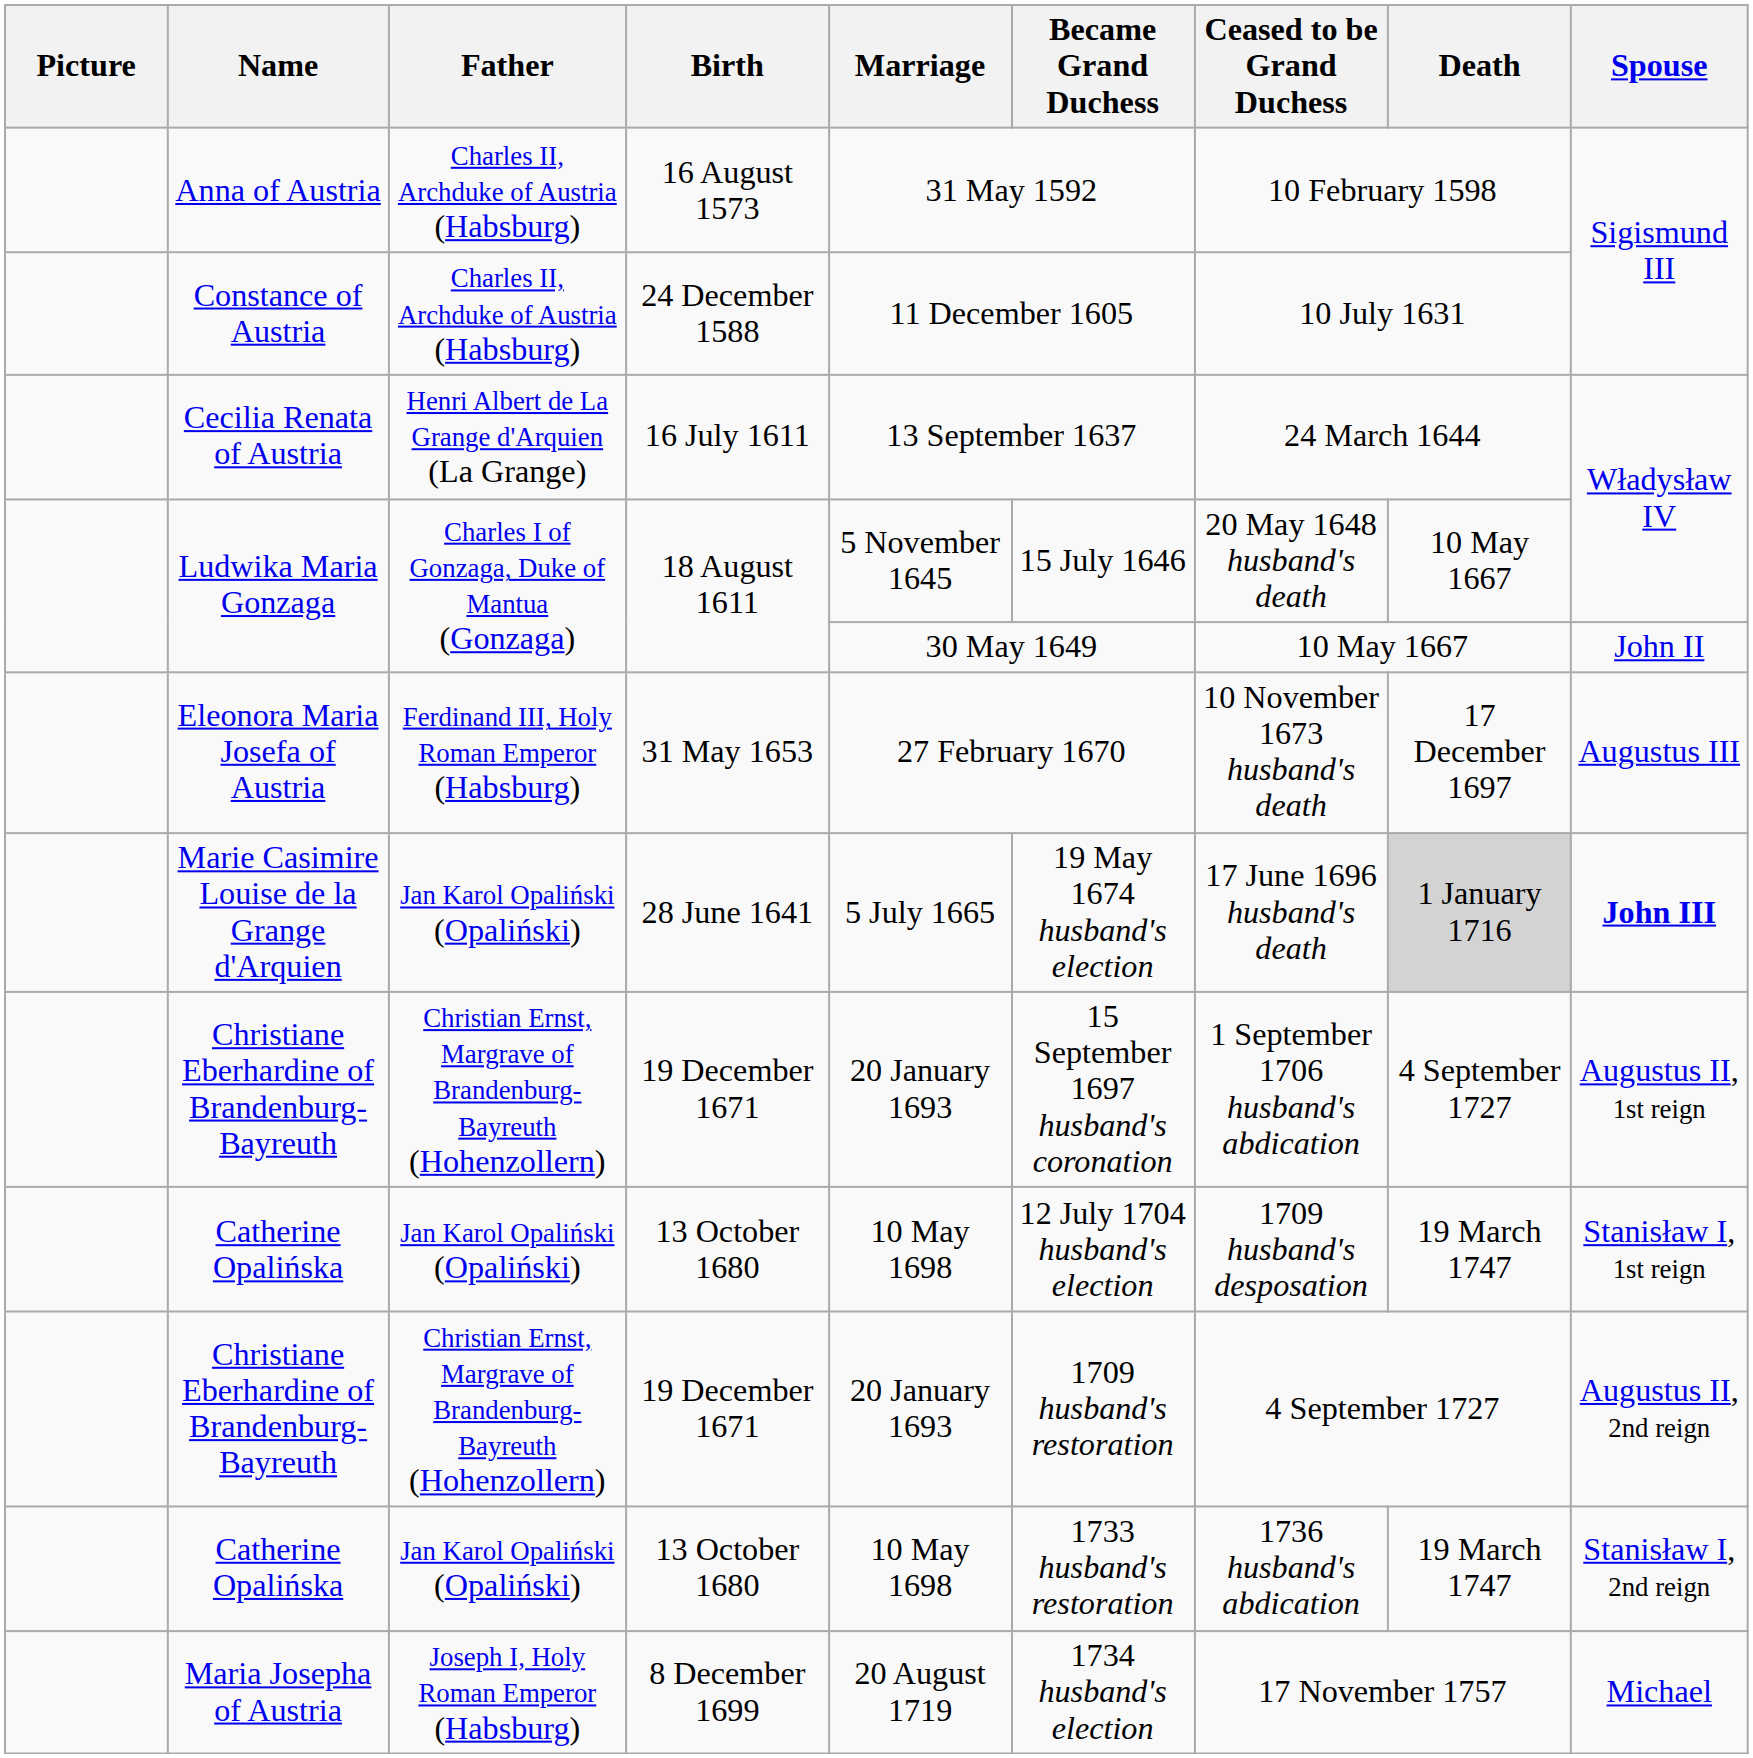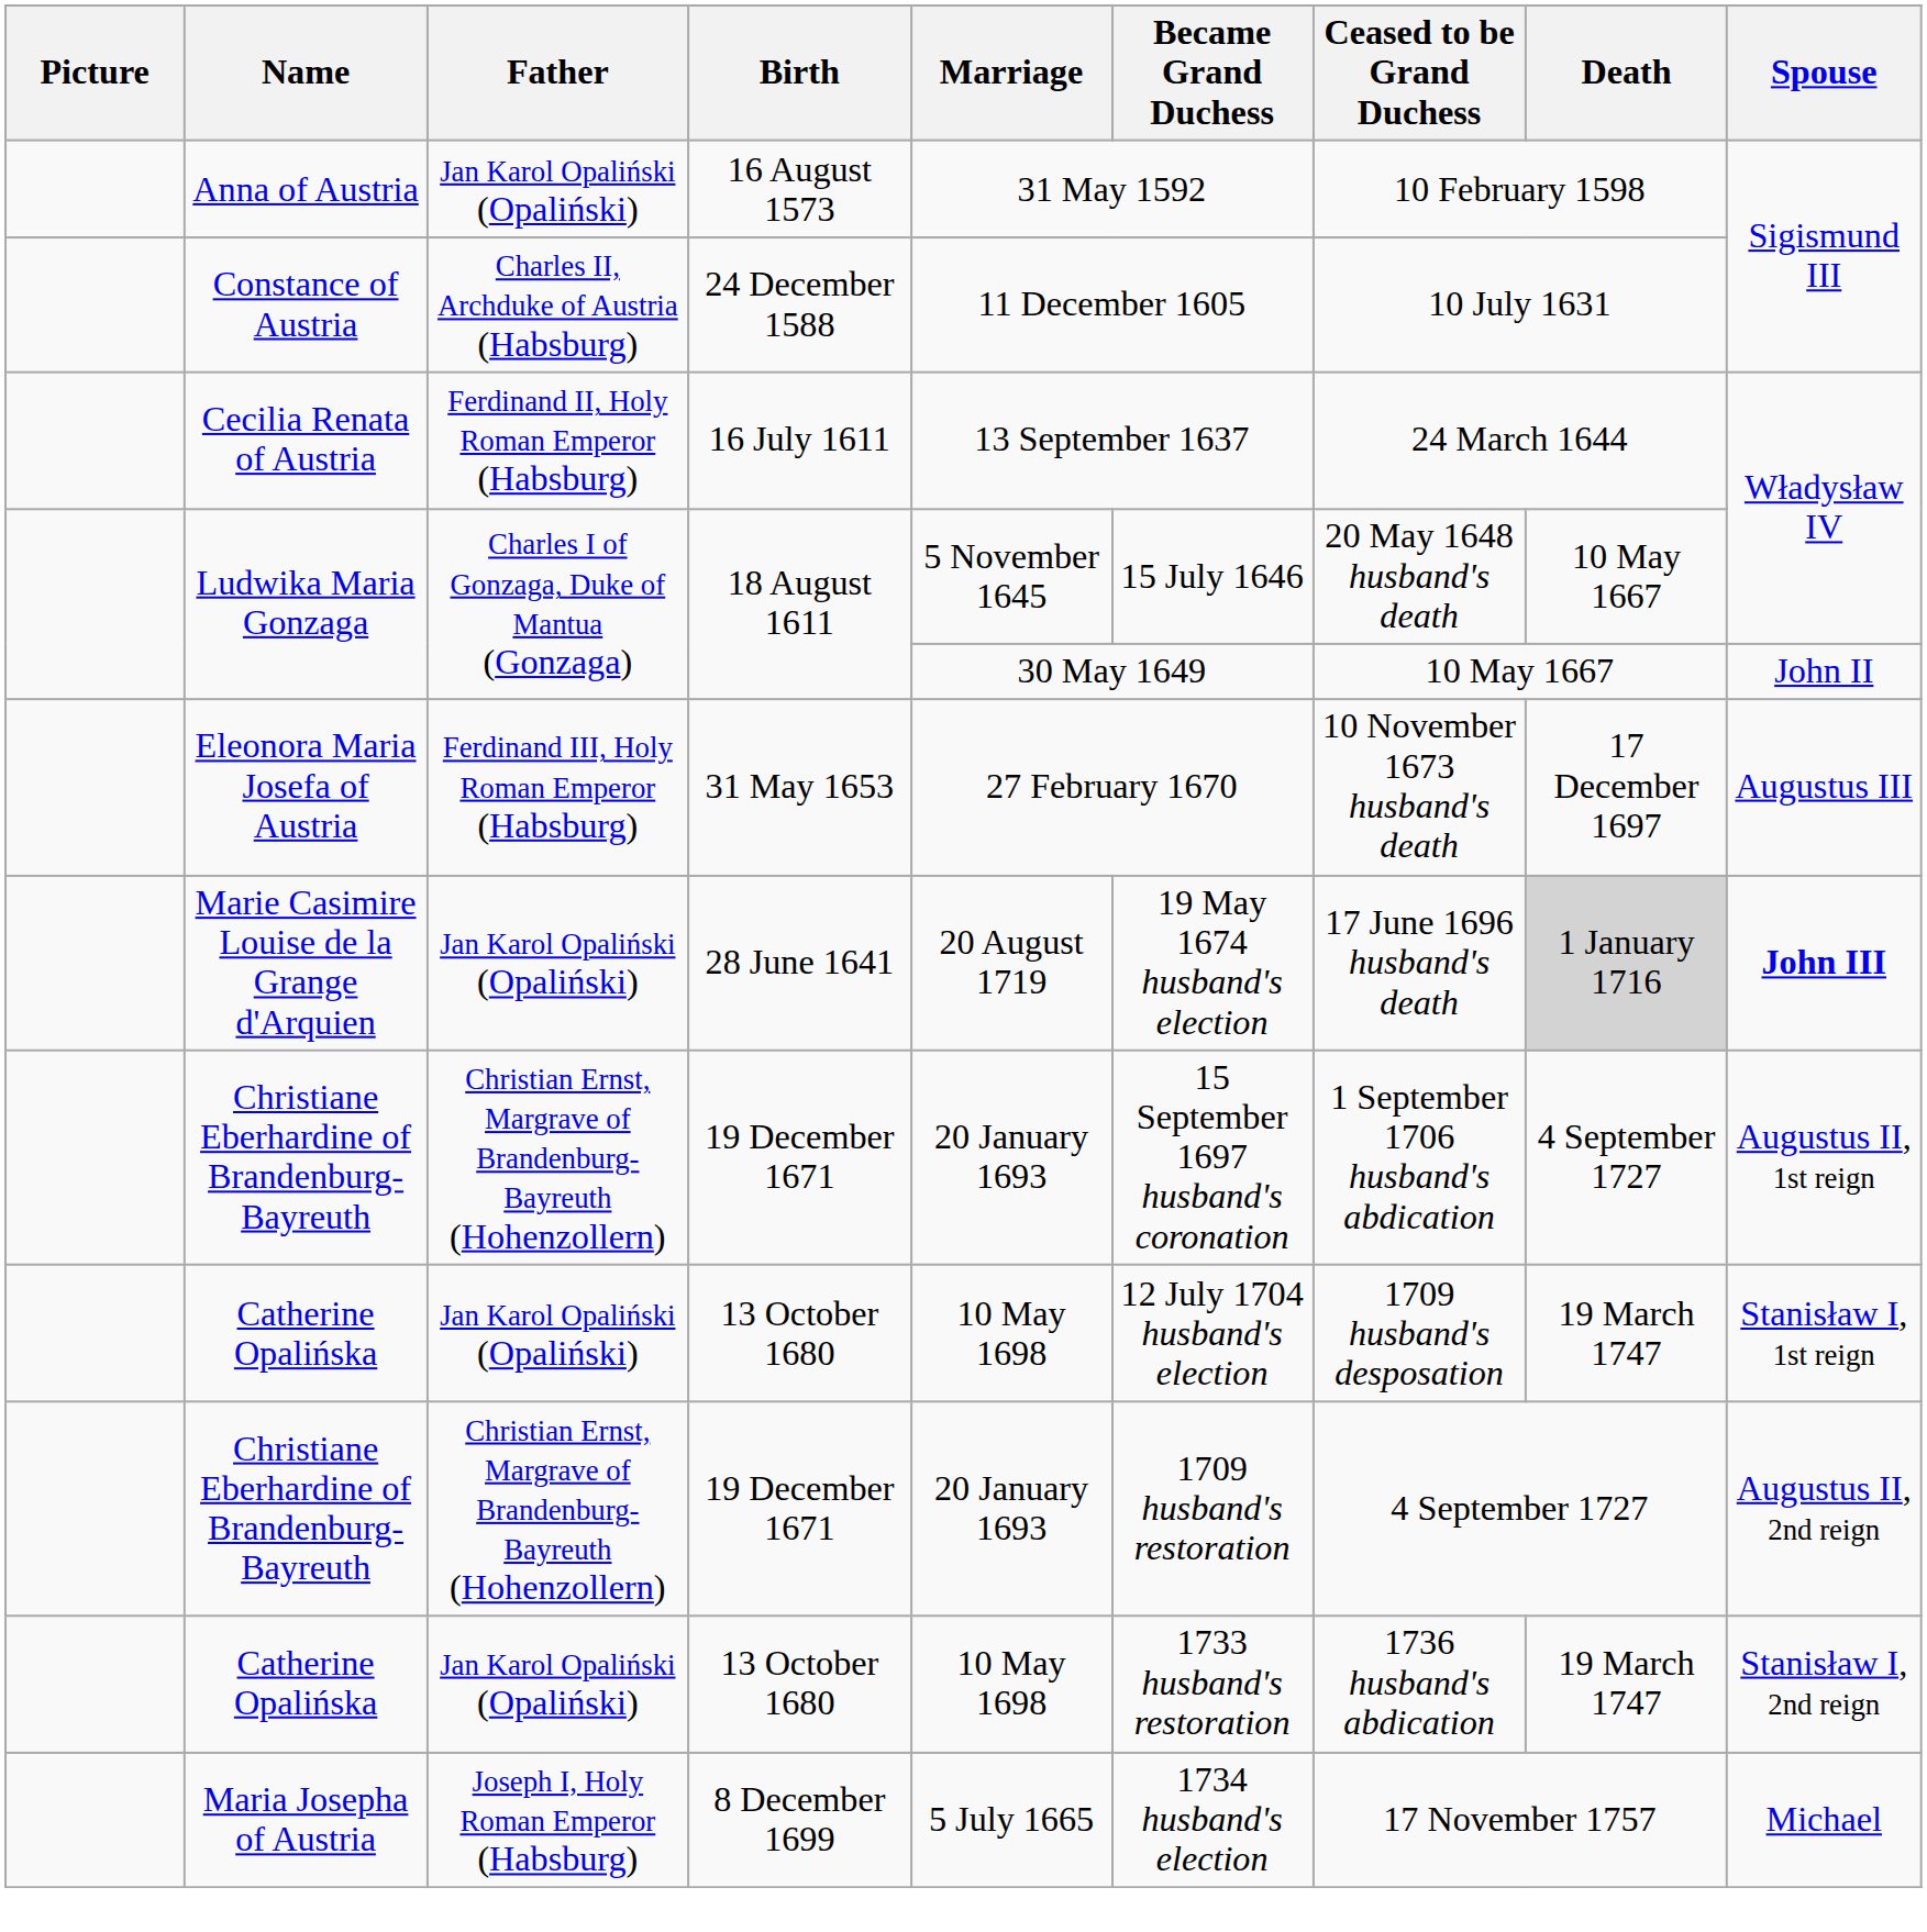Anna of Austria | Father: Charles II, Archduke of Austria (Habsburg) -> Jan Karol Opaliński (Opaliński)
Cecilia Renata of Austria | Father: Henri Albert de La Grange d'Arquien (La Grange) -> Ferdinand II, Holy Roman Emperor (Habsburg)
Marie Casimire Louise de la Grange d'Arquien | Marriage: 5 July 1665 -> 20 August 1719
Maria Josepha of Austria | Marriage: 20 August 1719 -> 5 July 1665
